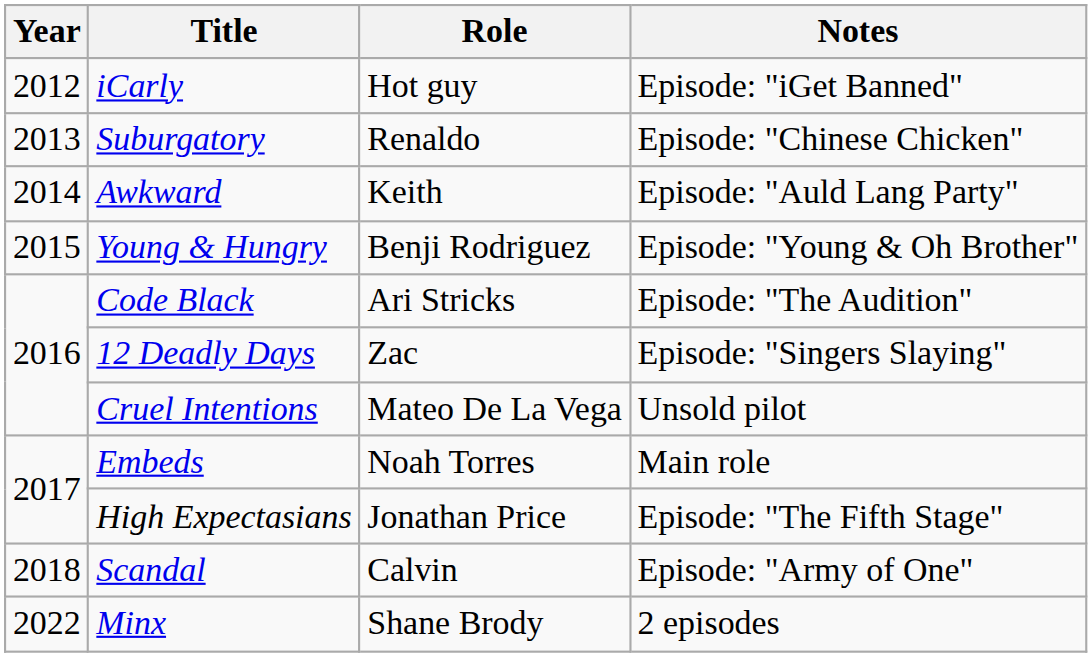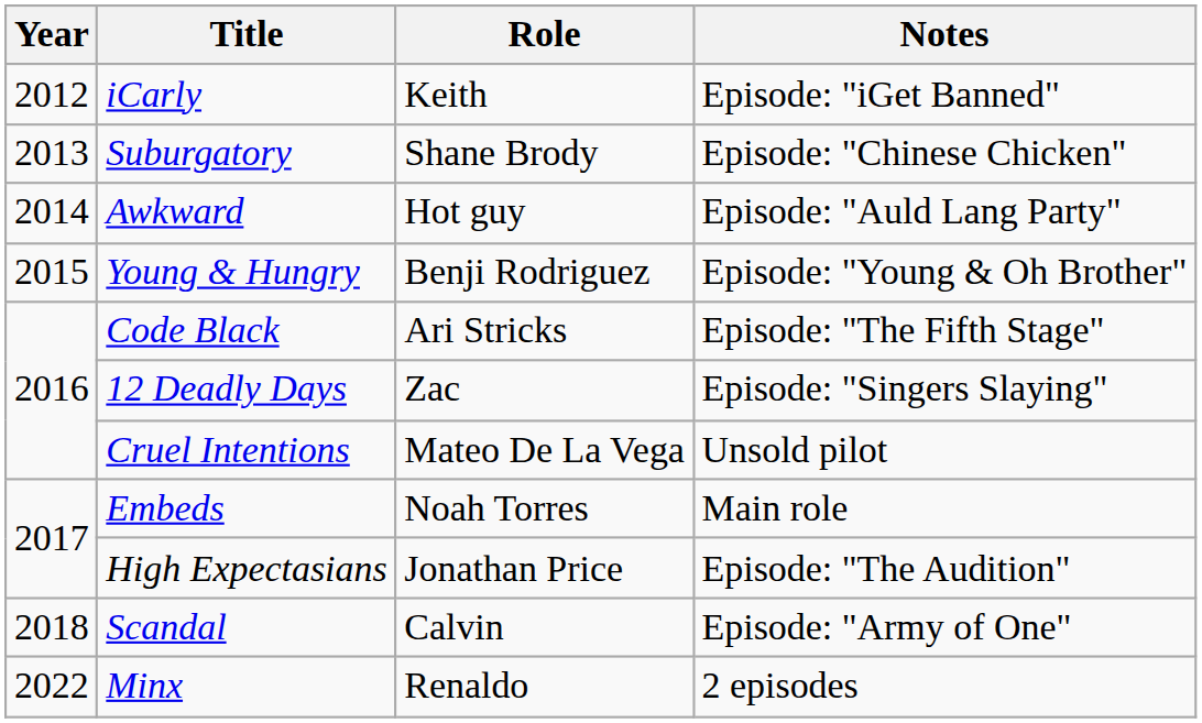iCarly | Role: Hot guy -> Keith
Suburgatory | Role: Renaldo -> Shane Brody
Awkward | Role: Keith -> Hot guy
Code Black | Notes: Episode: "The Audition" -> Episode: "The Fifth Stage"
High Expectasians | Notes: Episode: "The Fifth Stage" -> Episode: "The Audition"
Minx | Role: Shane Brody -> Renaldo
